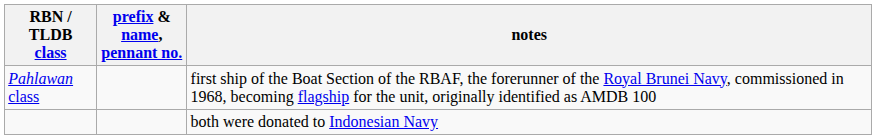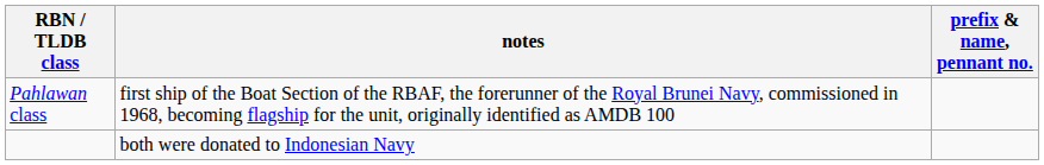columns swapped: prefix & name, pennant no. <-> notes
